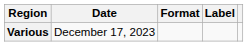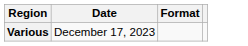- column: Label
